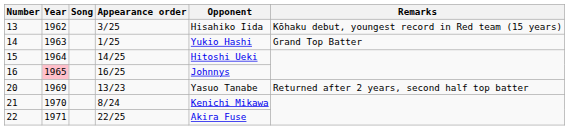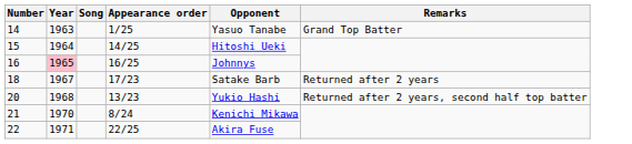- row: 13 | 1962 | 3/25 | Hisahiko Iida | Kōhaku debut, youngest record in Red team (15 years)
14 | Opponent: Yukio Hashi -> Yasuo Tanabe
+ row: 18 | 1967 | 17/23 | Satake Barb | Returned after 2 years
20 | Year: 1969 -> 1968
20 | Opponent: Yasuo Tanabe -> Yukio Hashi
